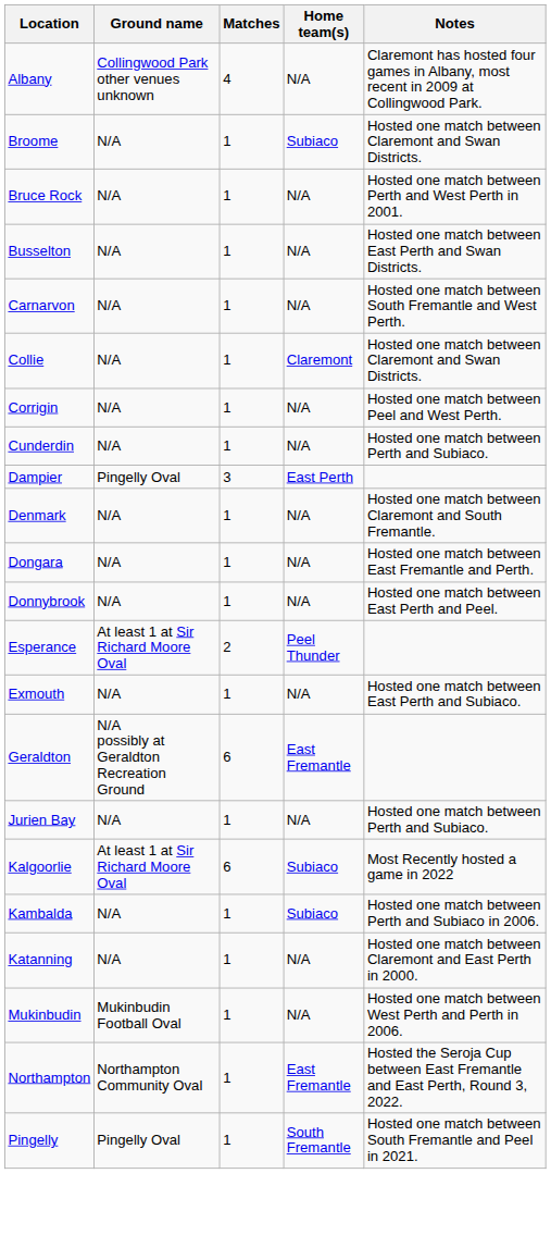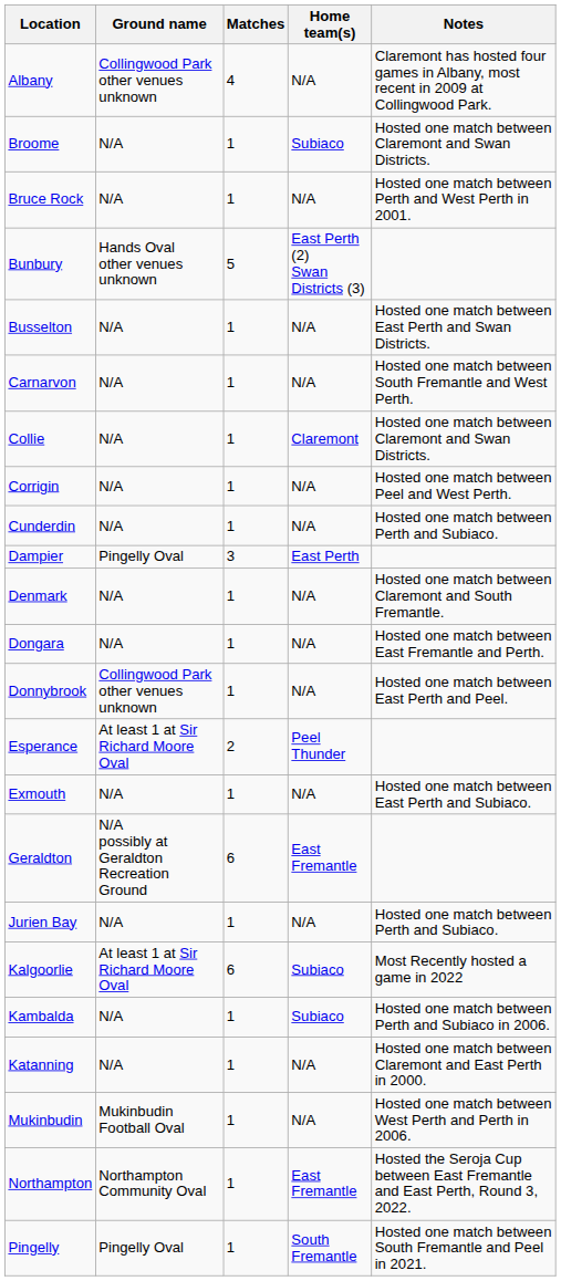+ row: Bunbury | Hands Oval other venues unknown | 5 | East Perth (2) Swan Districts (3)
Donnybrook | Ground name: N/A -> Collingwood Park other venues unknown
